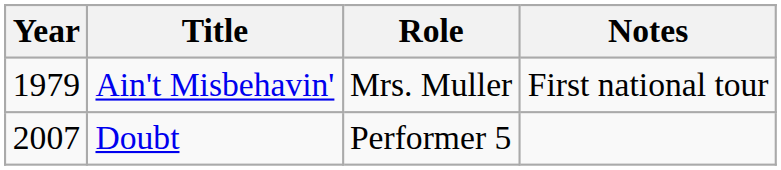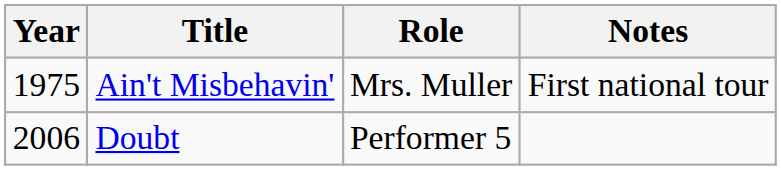Ain't Misbehavin' | Year: 1979 -> 1975
Doubt | Year: 2007 -> 2006
